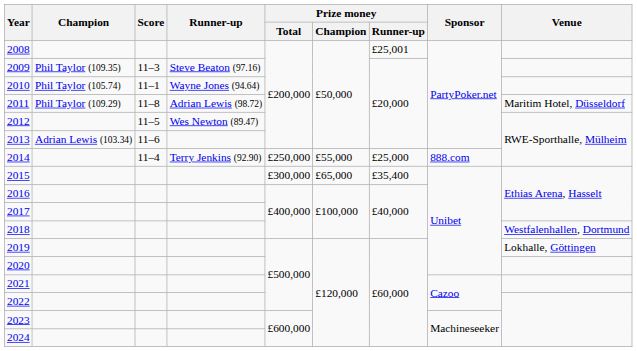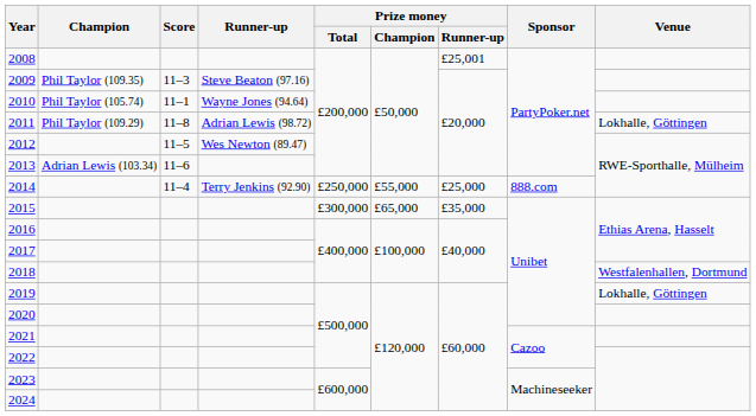2011 | Venue: Maritim Hotel, Düsseldorf -> Lokhalle, Göttingen
2015 | Prize money / Runner-up: £35,400 -> £35,000
